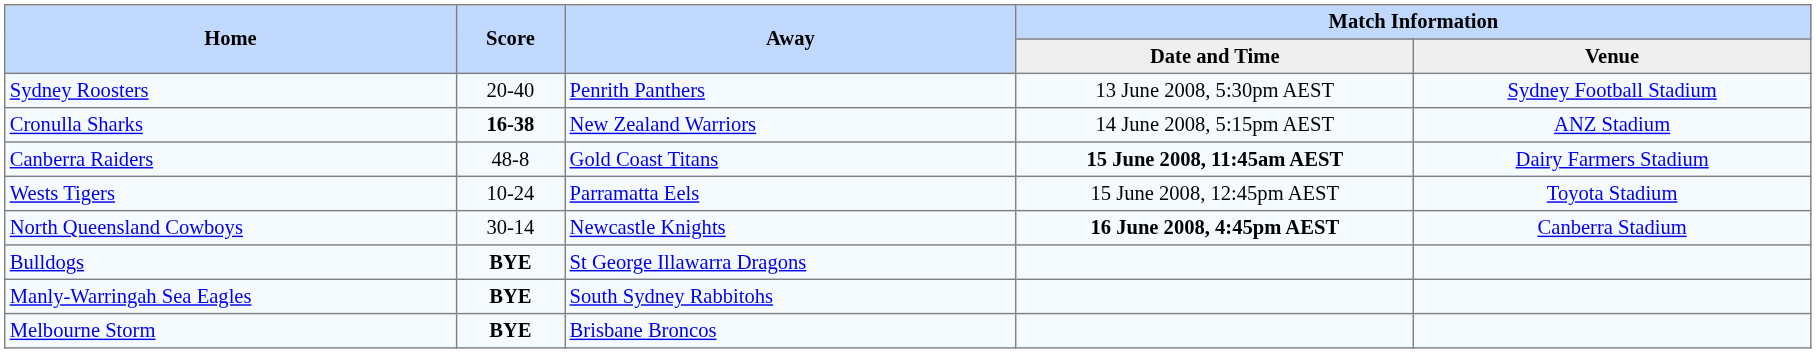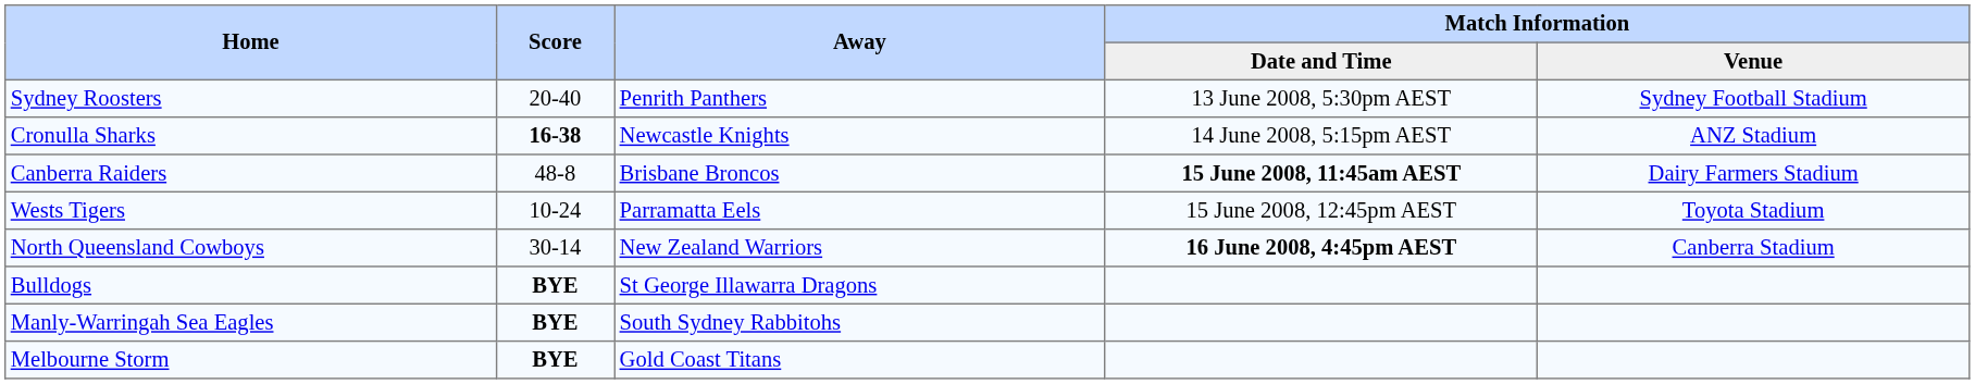Cronulla Sharks | Away: New Zealand Warriors -> Newcastle Knights
Canberra Raiders | Away: Gold Coast Titans -> Brisbane Broncos
North Queensland Cowboys | Away: Newcastle Knights -> New Zealand Warriors
Melbourne Storm | Away: Brisbane Broncos -> Gold Coast Titans
